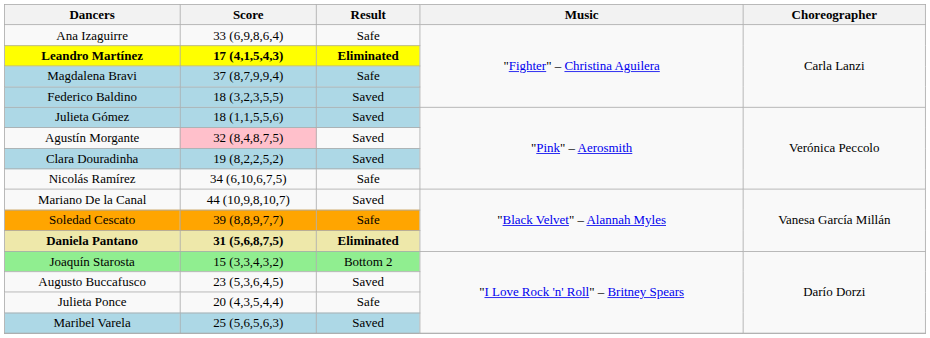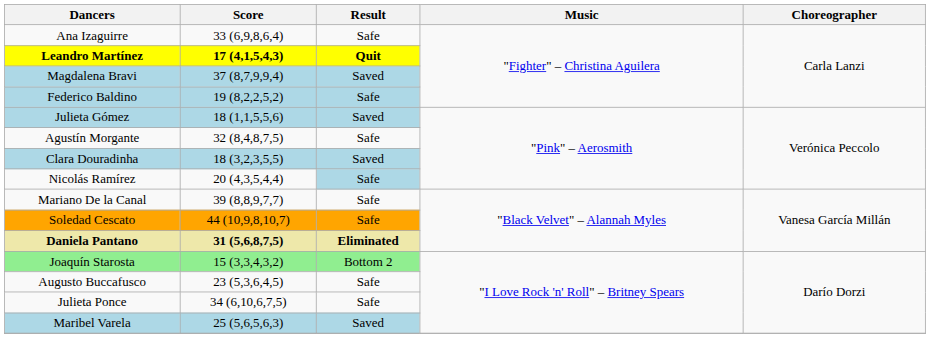Leandro Martínez | Result: Eliminated -> Quit
Magdalena Bravi | Result: Safe -> Saved
Federico Baldino | Score: 18 (3,2,3,5,5) -> 19 (8,2,2,5,2)
Federico Baldino | Result: Saved -> Safe
Agustín Morgante | Score: pink background -> no background
Agustín Morgante | Result: Saved -> Safe
Clara Douradinha | Score: 19 (8,2,2,5,2) -> 18 (3,2,3,5,5)
Nicolás Ramírez | Score: 34 (6,10,6,7,5) -> 20 (4,3,5,4,4)
Nicolás Ramírez | Result: no background -> lightblue background
Mariano De la Canal | Score: 44 (10,9,8,10,7) -> 39 (8,8,9,7,7)
Mariano De la Canal | Result: Saved -> Safe
Soledad Cescato | Score: 39 (8,8,9,7,7) -> 44 (10,9,8,10,7)
Augusto Buccafusco | Result: Saved -> Safe
Julieta Ponce | Score: 20 (4,3,5,4,4) -> 34 (6,10,6,7,5)
